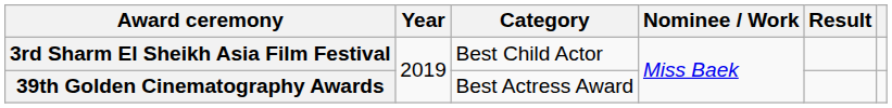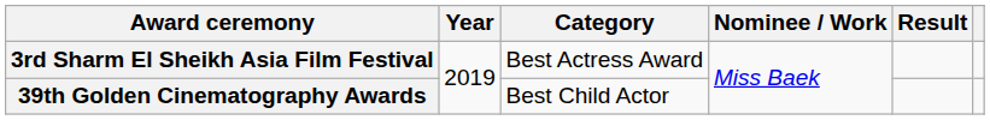3rd Sharm El Sheikh Asia Film Festival | Category: Best Child Actor -> Best Actress Award
39th Golden Cinematography Awards | Category: Best Actress Award -> Best Child Actor
